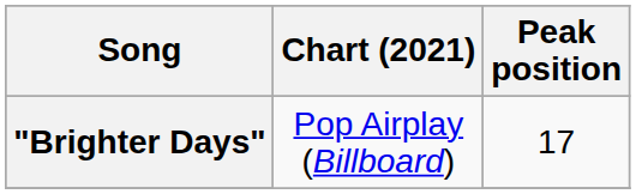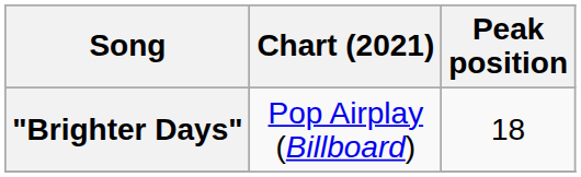"Brighter Days" | Peak position: 17 -> 18
